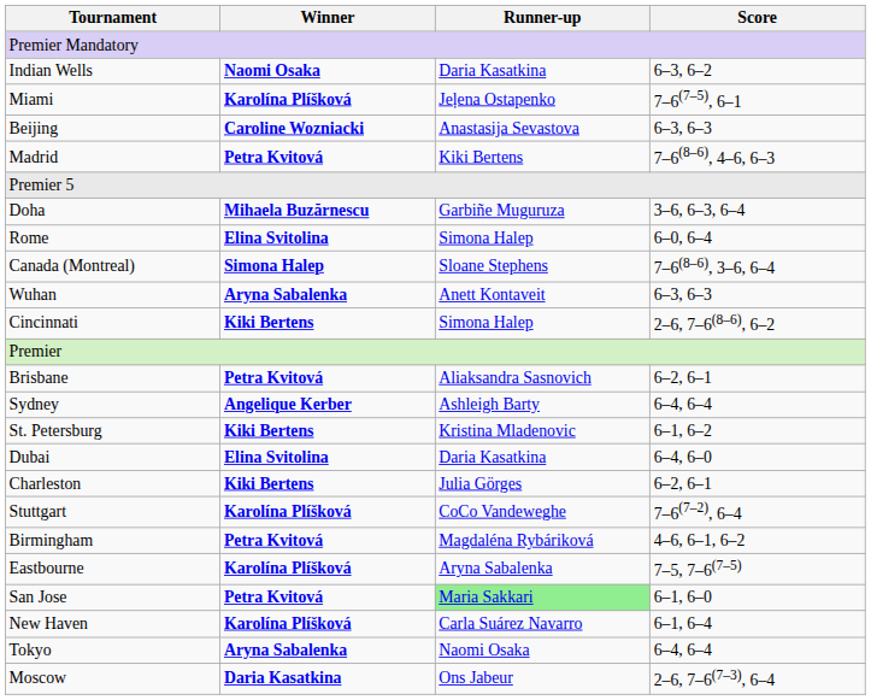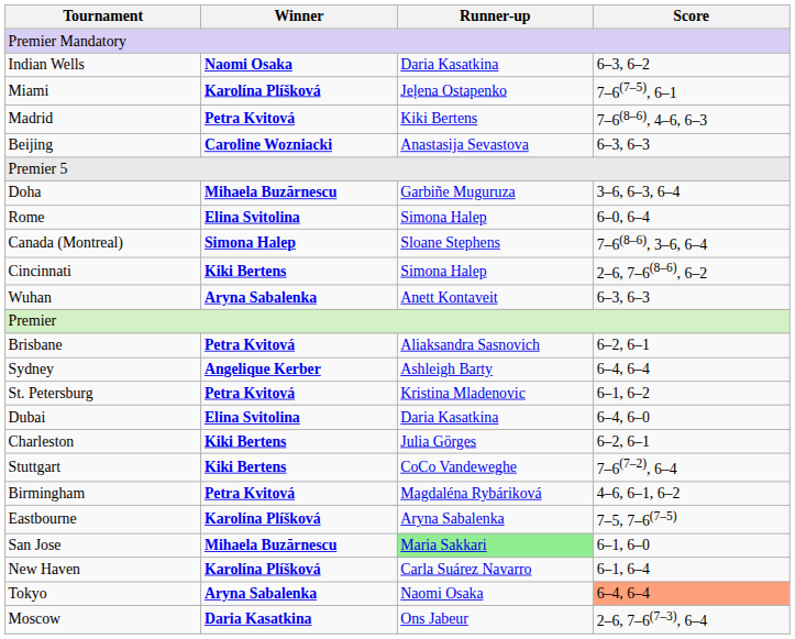rows swapped: Madrid <-> Beijing
rows swapped: Cincinnati <-> Wuhan
St. Petersburg | Winner: Kiki Bertens -> Petra Kvitová
Stuttgart | Winner: Karolína Plíšková -> Kiki Bertens
San Jose | Winner: Petra Kvitová -> Mihaela Buzărnescu
Tokyo | Score: no background -> lightsalmon background
